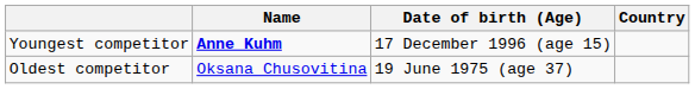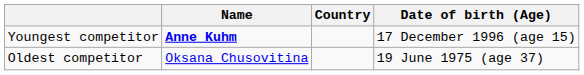columns swapped: Country <-> Date of birth (Age)
